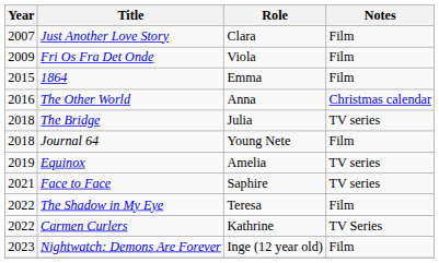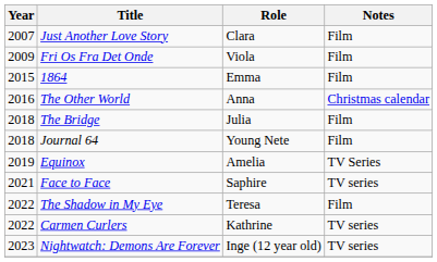The Bridge | Notes: TV series -> Film
Equinox | Notes: TV series -> TV Series
Carmen Curlers | Notes: TV Series -> TV series
Nightwatch: Demons Are Forever | Notes: Film -> TV series
